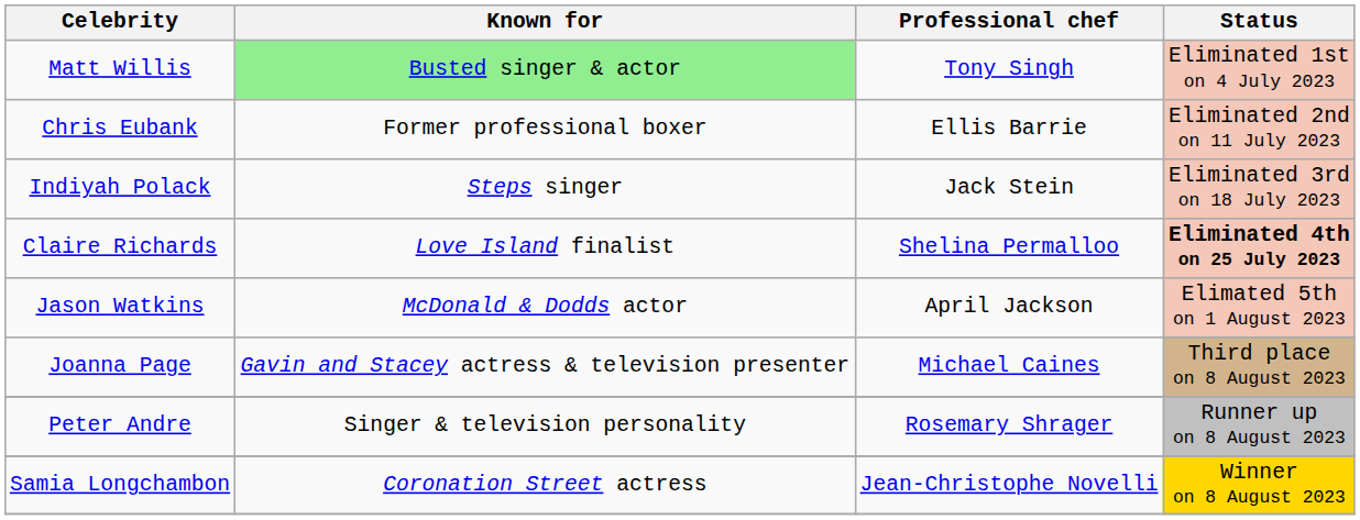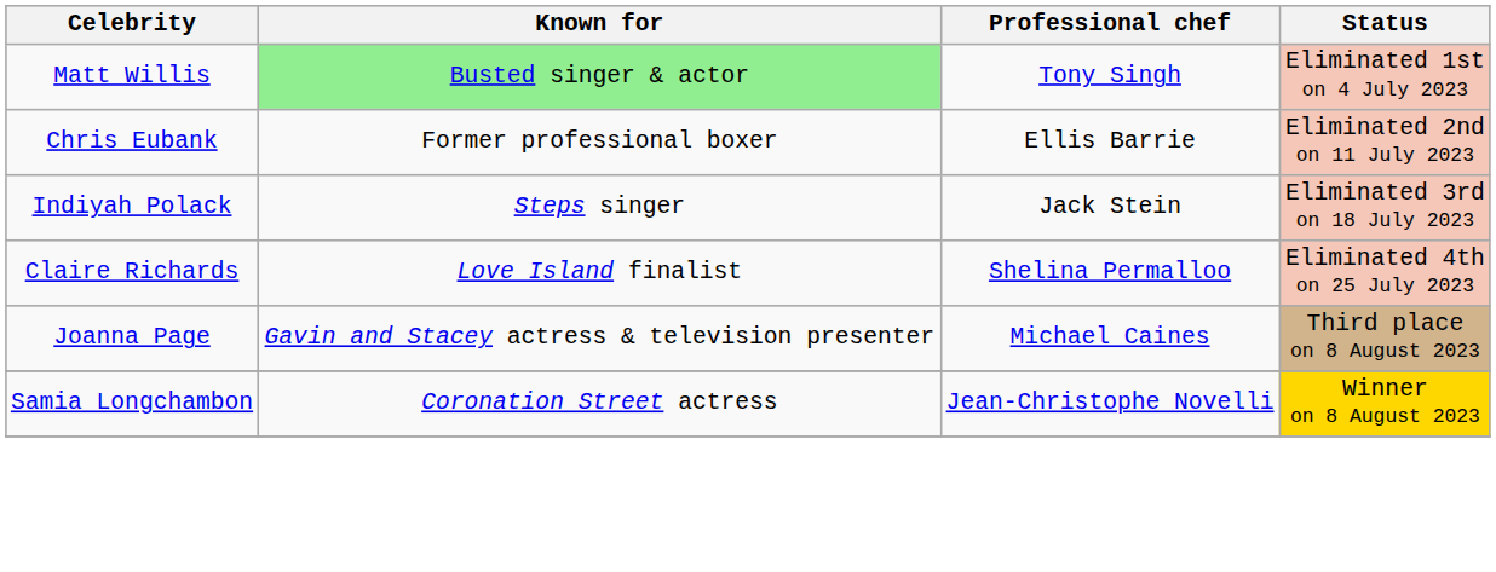Claire Richards | Status: bold -> normal
- row: Jason Watkins | McDonald & Dodds actor | April Jackson | Elimated 5th on 1 August 2023
- row: Peter Andre | Singer & television personality | Rosemary Shrager | Runner up on 8 August 2023
